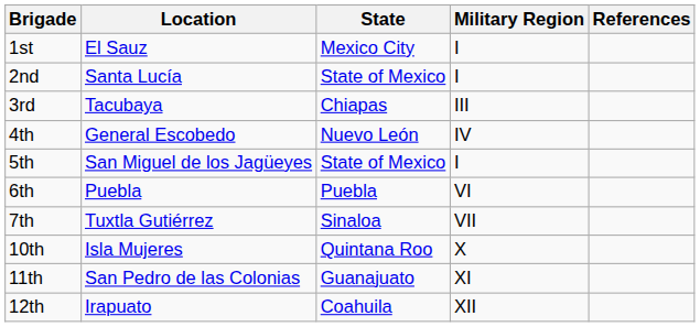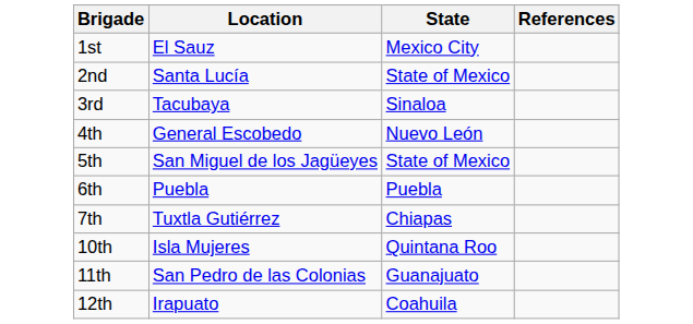- column: Military Region | I | I | III | IV | I | VI | VII | X | XI | XII
3rd | State: Chiapas -> Sinaloa
7th | State: Sinaloa -> Chiapas
